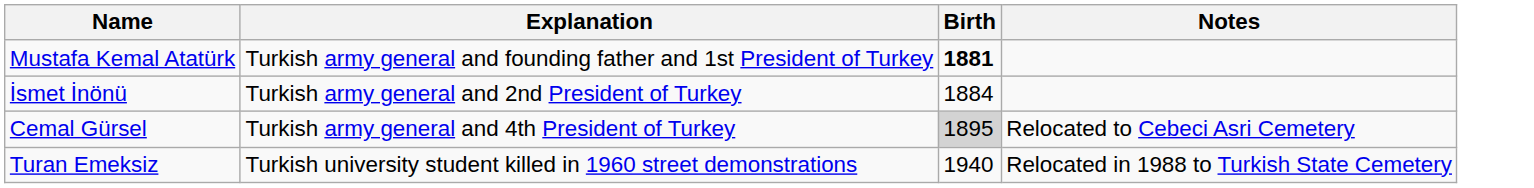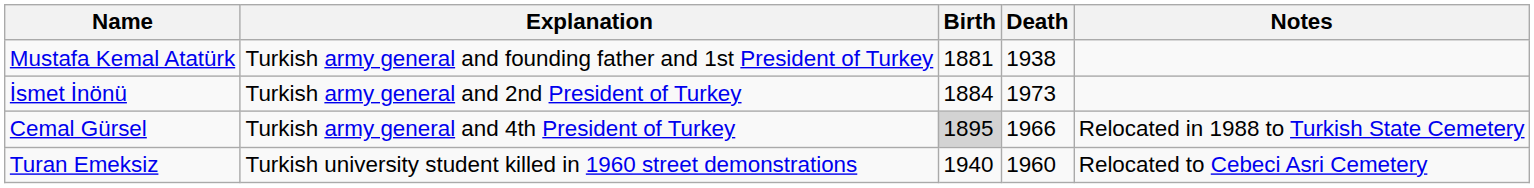+ column: Death | 1938 | 1973 | 1966 | 1960
Mustafa Kemal Atatürk | Birth: bold -> normal
Cemal Gürsel | Notes: Relocated to Cebeci Asri Cemetery -> Relocated in 1988 to Turkish State Cemetery
Turan Emeksiz | Notes: Relocated in 1988 to Turkish State Cemetery -> Relocated to Cebeci Asri Cemetery
